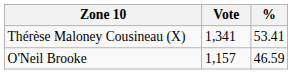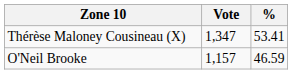Thérèse Maloney Cousineau (X) | Vote: 1,341 -> 1,347
